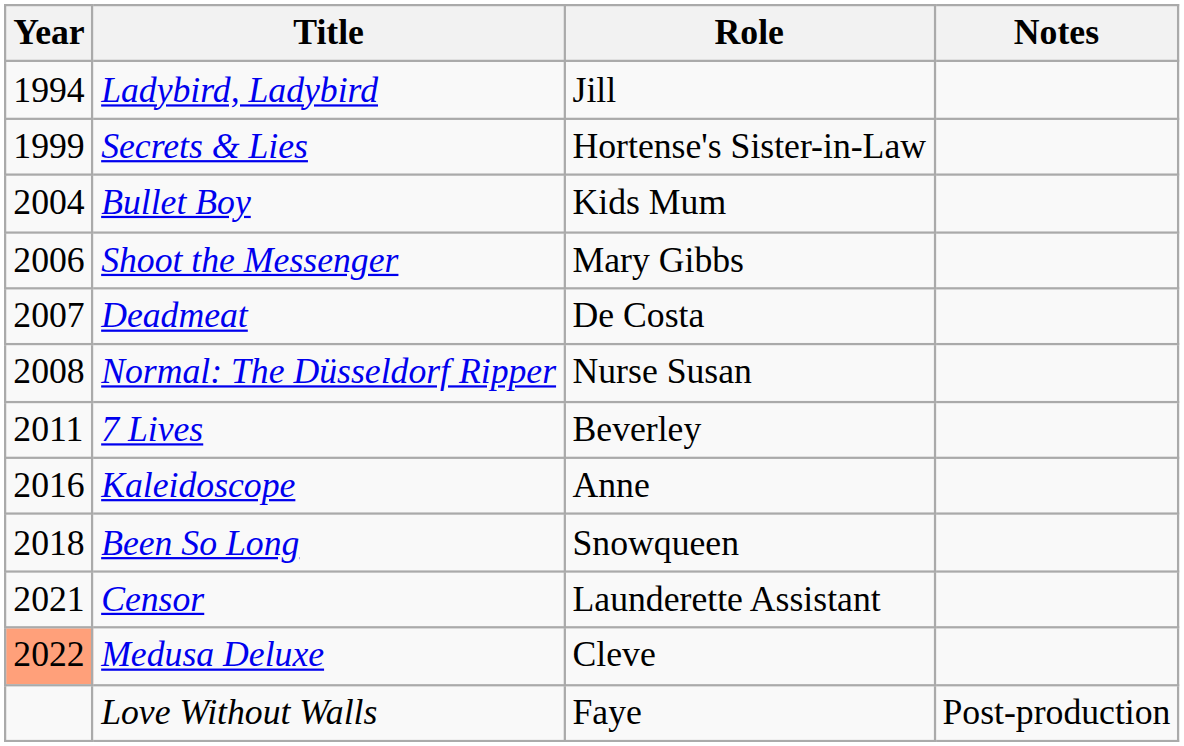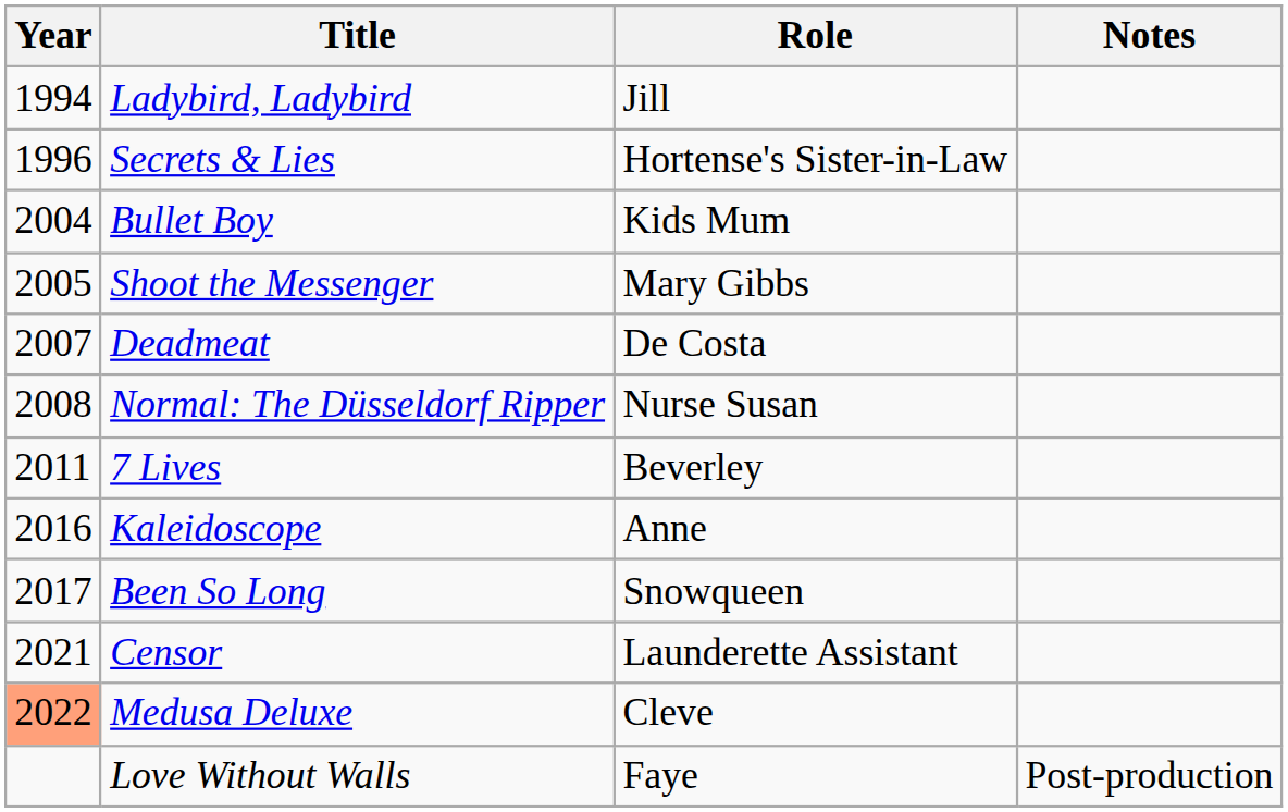Secrets & Lies | Year: 1999 -> 1996
Shoot the Messenger | Year: 2006 -> 2005
Been So Long | Year: 2018 -> 2017
